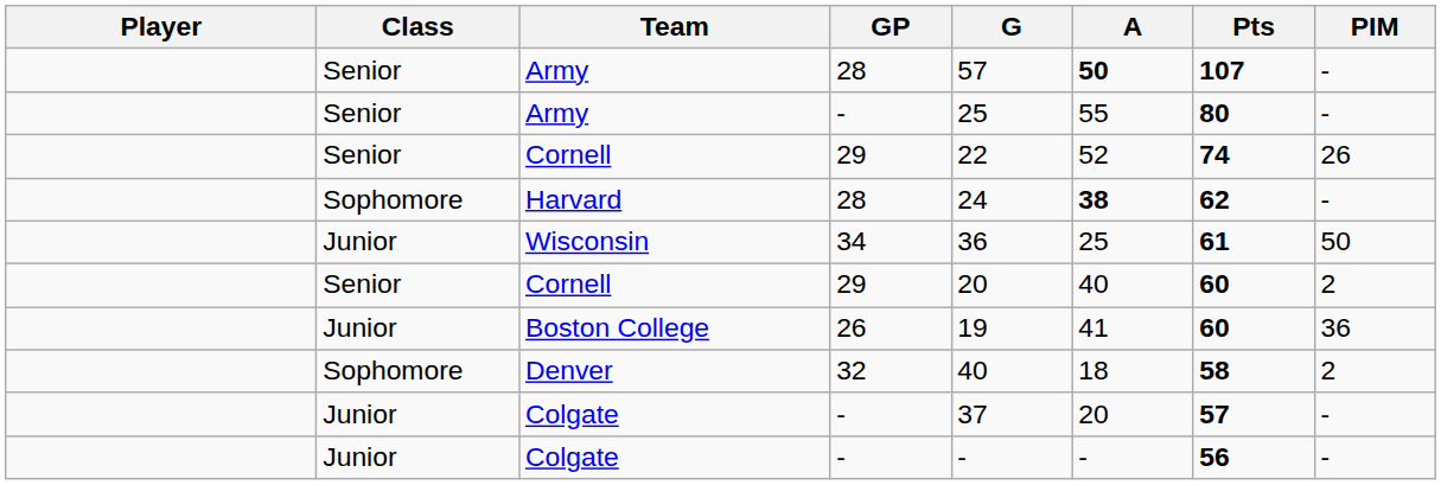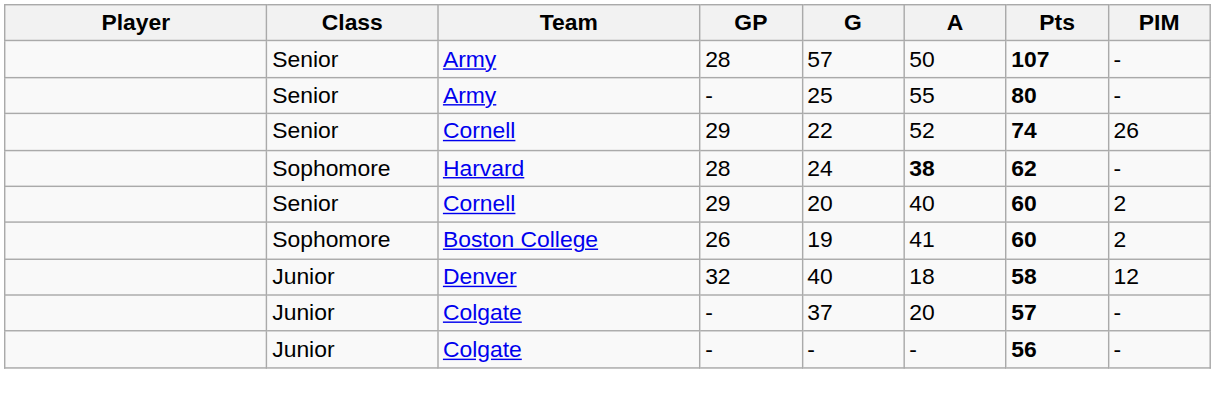Army / 28 | A: bold -> normal
- row: Junior | Wisconsin | 34 | 36 | 25 | 61 | 50
Boston College | Class: Junior -> Sophomore
Boston College | PIM: 36 -> 2
Denver | Class: Sophomore -> Junior
Denver | PIM: 2 -> 12
